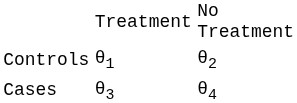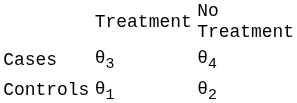rows swapped: Controls <-> Cases
